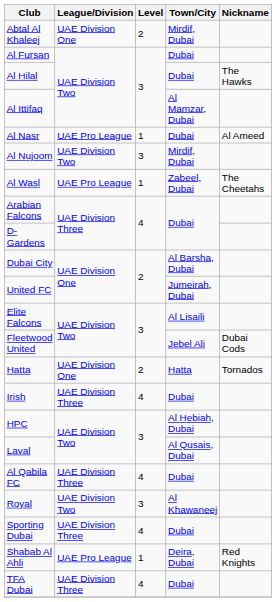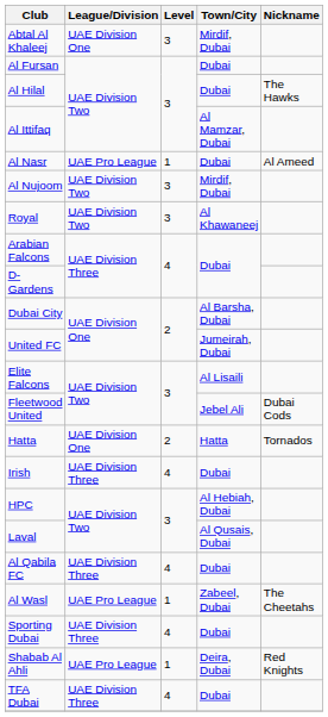Abtal Al Khaleej | Level: 2 -> 3
rows swapped: Al Wasl <-> Royal
